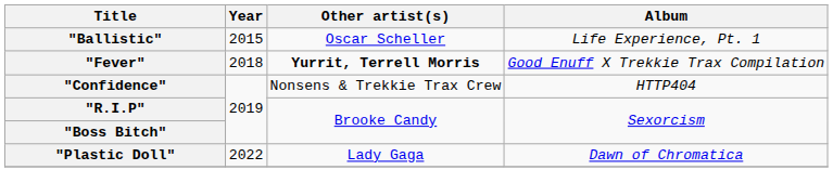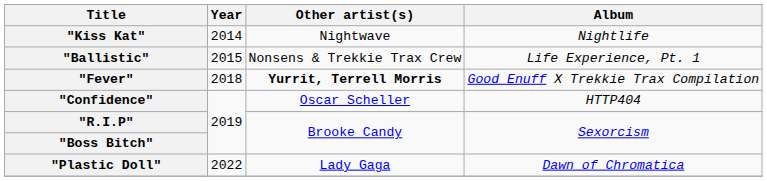+ row: "Kiss Kat" | 2014 | Nightwave | Nightlife
"Ballistic" | Other artist(s): Oscar Scheller -> Nonsens & Trekkie Trax Crew
"Confidence" | Other artist(s): Nonsens & Trekkie Trax Crew -> Oscar Scheller
